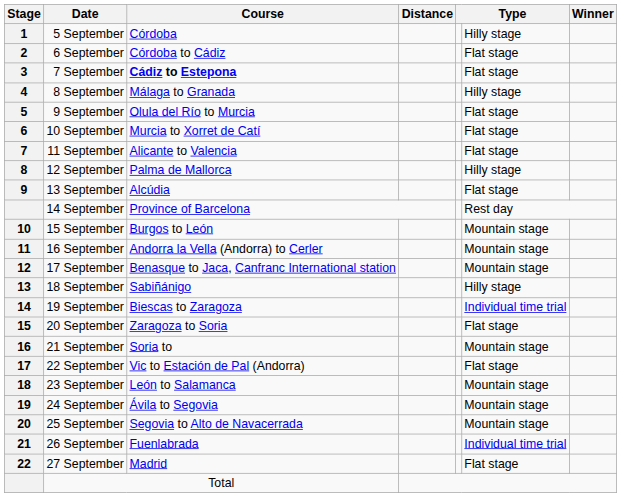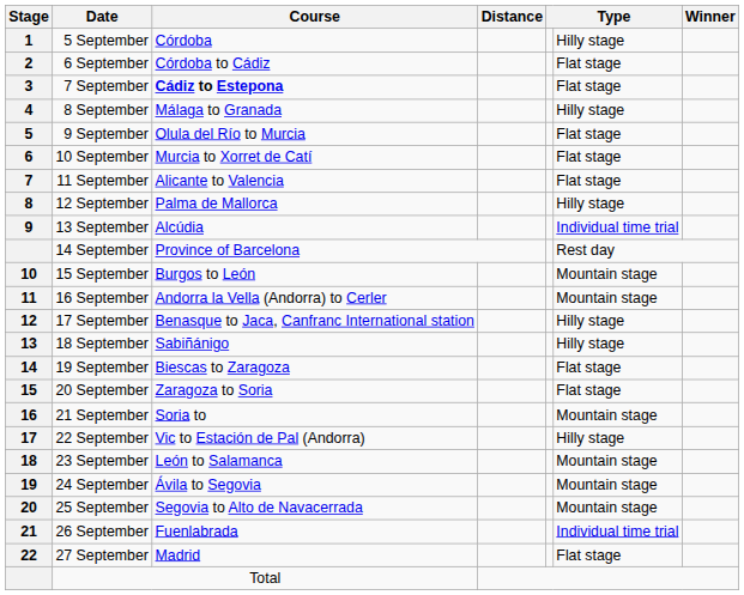13 September | column 6: Flat stage -> Individual time trial
17 September | column 6: Mountain stage -> Hilly stage
19 September | column 6: Individual time trial -> Flat stage
22 September | column 6: Flat stage -> Hilly stage
